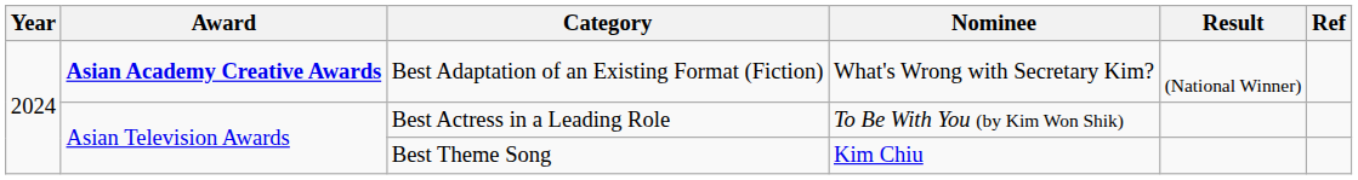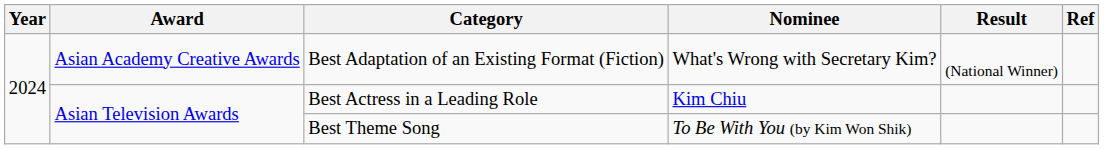Best Adaptation of an Existing Format (Fiction) | Award: bold -> normal
Best Actress in a Leading Role | Nominee: To Be With You (by Kim Won Shik) -> Kim Chiu
Best Theme Song | Nominee: Kim Chiu -> To Be With You (by Kim Won Shik)
